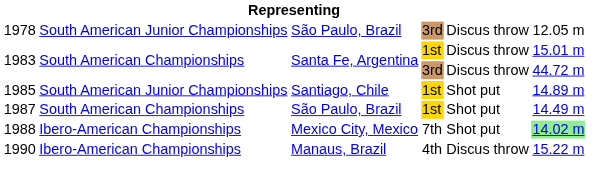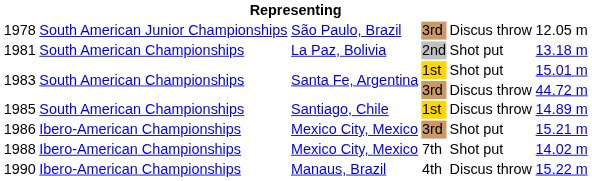+ row: 1981 | South American Championships | La Paz, Bolivia | 2nd | Shot put | 13.18 m
1983 / 1st | column 5: Discus throw -> Shot put
1985 | column 2: South American Junior Championships -> South American Championships
1985 | column 5: Shot put -> Discus throw
+ row: 1986 | Ibero-American Championships | Mexico City, Mexico | 3rd | Shot put | 15.21 m
- row: 1987 | South American Championships | São Paulo, Brazil | 1st | Shot put | 14.49 m
1988 | column 6: lightgreen background -> no background
